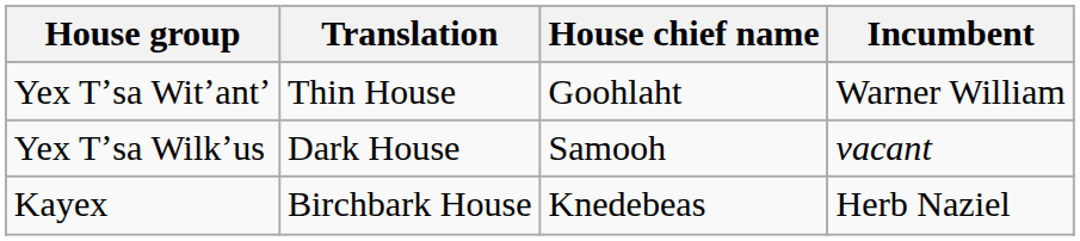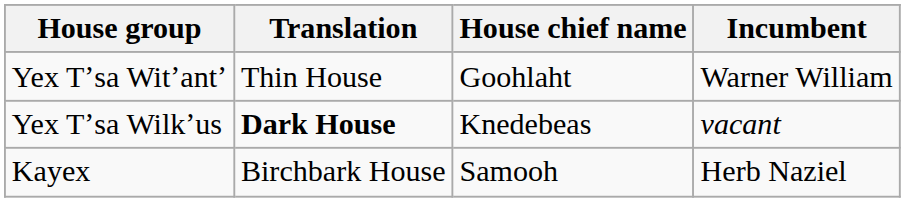Yex Tʼsa Wilkʼus | Translation: normal -> bold
Yex Tʼsa Wilkʼus | House chief name: Samooh -> Knedebeas
Kayex | House chief name: Knedebeas -> Samooh
